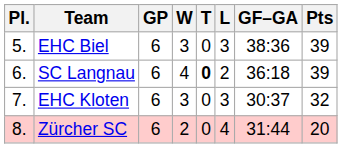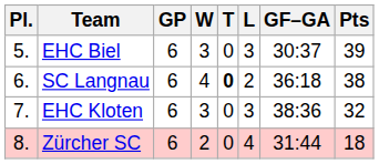EHC Biel | GF–GA: 38:36 -> 30:37
SC Langnau | Pts: 39 -> 38
EHC Kloten | GF–GA: 30:37 -> 38:36
Zürcher SC | Pts: 20 -> 18
